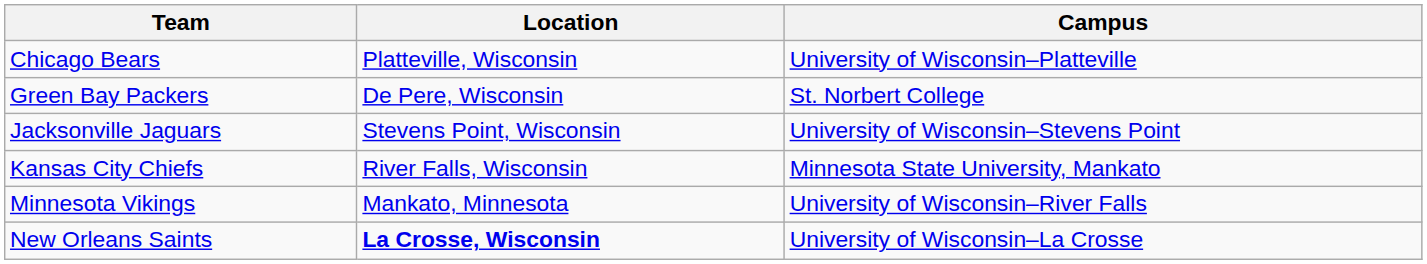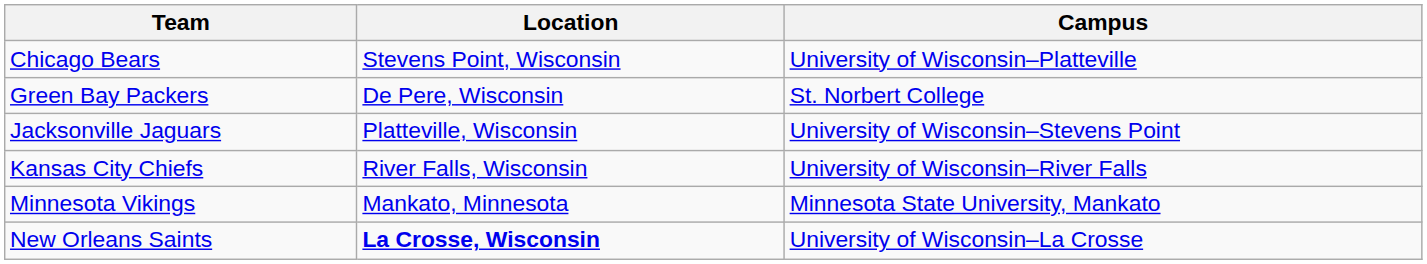Chicago Bears | Location: Platteville, Wisconsin -> Stevens Point, Wisconsin
Jacksonville Jaguars | Location: Stevens Point, Wisconsin -> Platteville, Wisconsin
Kansas City Chiefs | Campus: Minnesota State University, Mankato -> University of Wisconsin–River Falls
Minnesota Vikings | Campus: University of Wisconsin–River Falls -> Minnesota State University, Mankato
